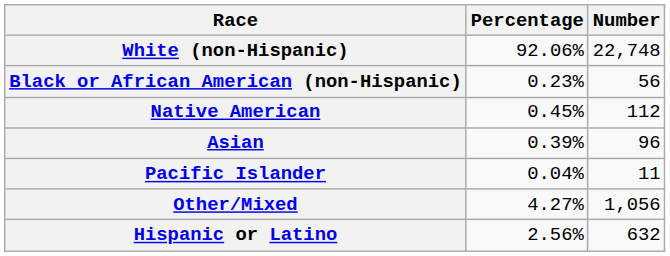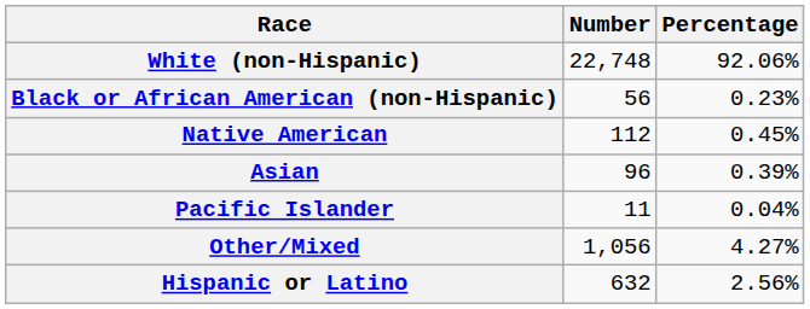columns swapped: Number <-> Percentage
